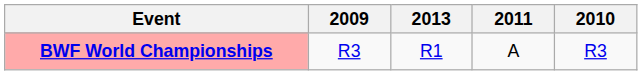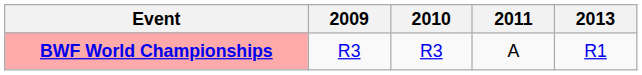columns swapped: 2010 <-> 2013
